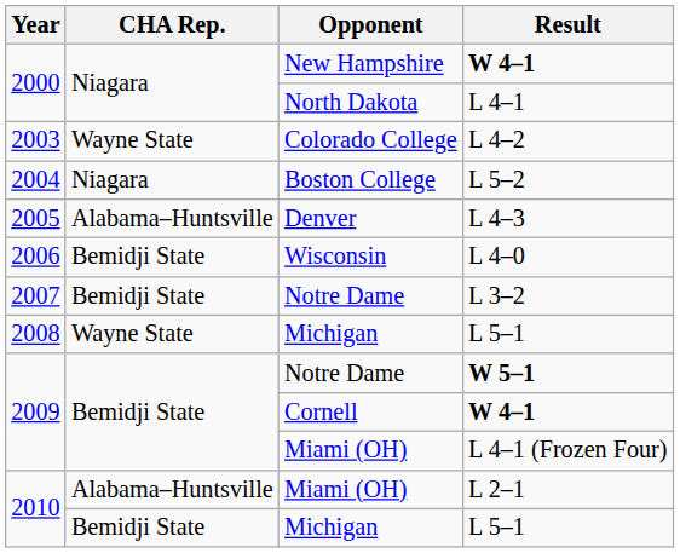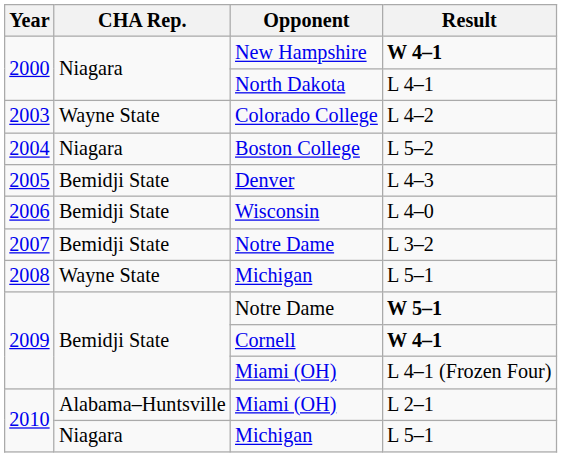L 4–3 | CHA Rep.: Alabama–Huntsville -> Bemidji State
2010 / L 5–1 | CHA Rep.: Bemidji State -> Niagara
